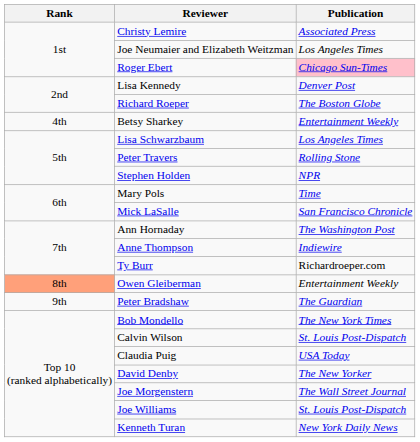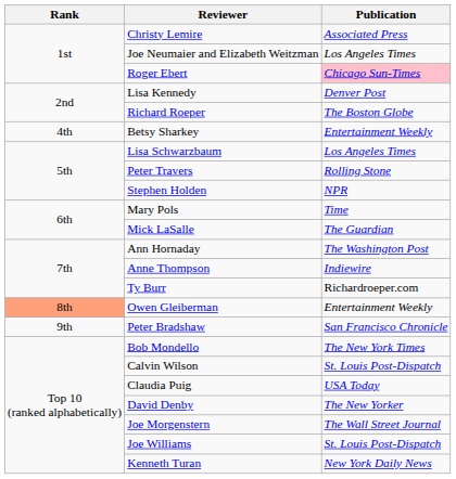Mick LaSalle | Publication: San Francisco Chronicle -> The Guardian
Peter Bradshaw | Publication: The Guardian -> San Francisco Chronicle
